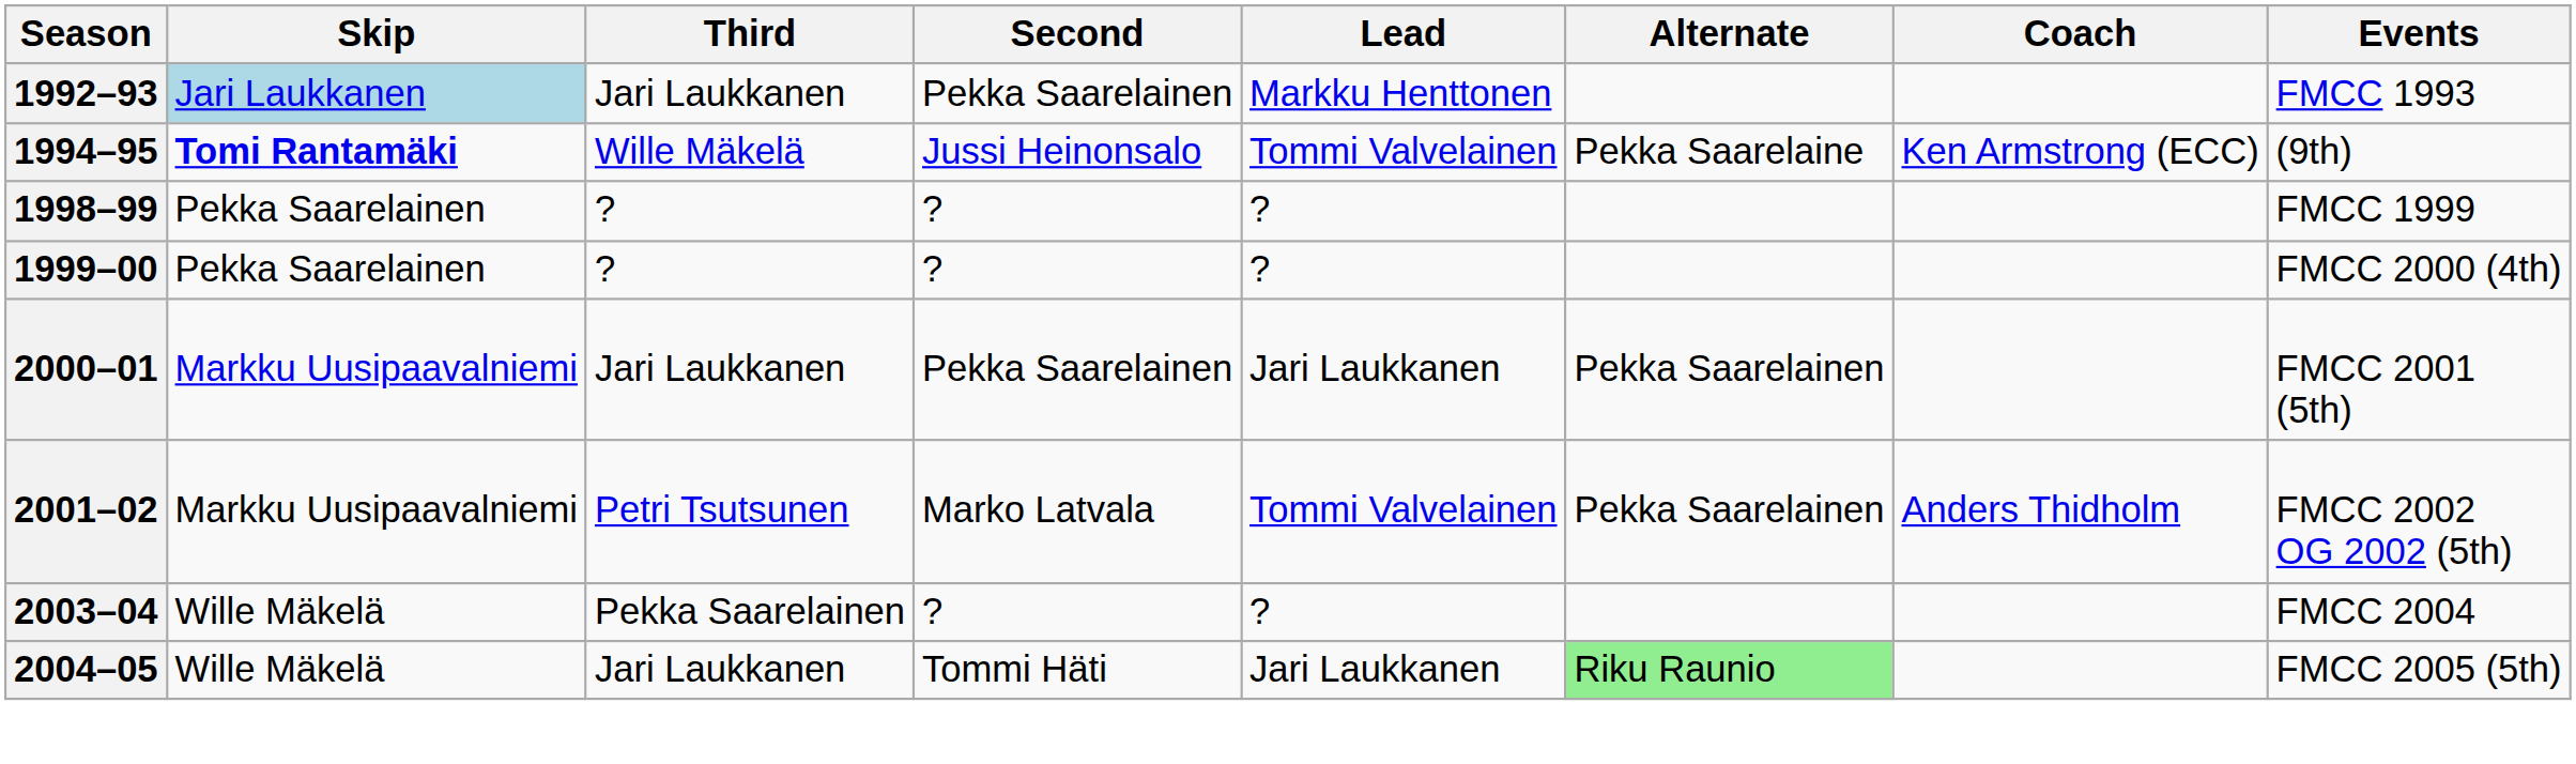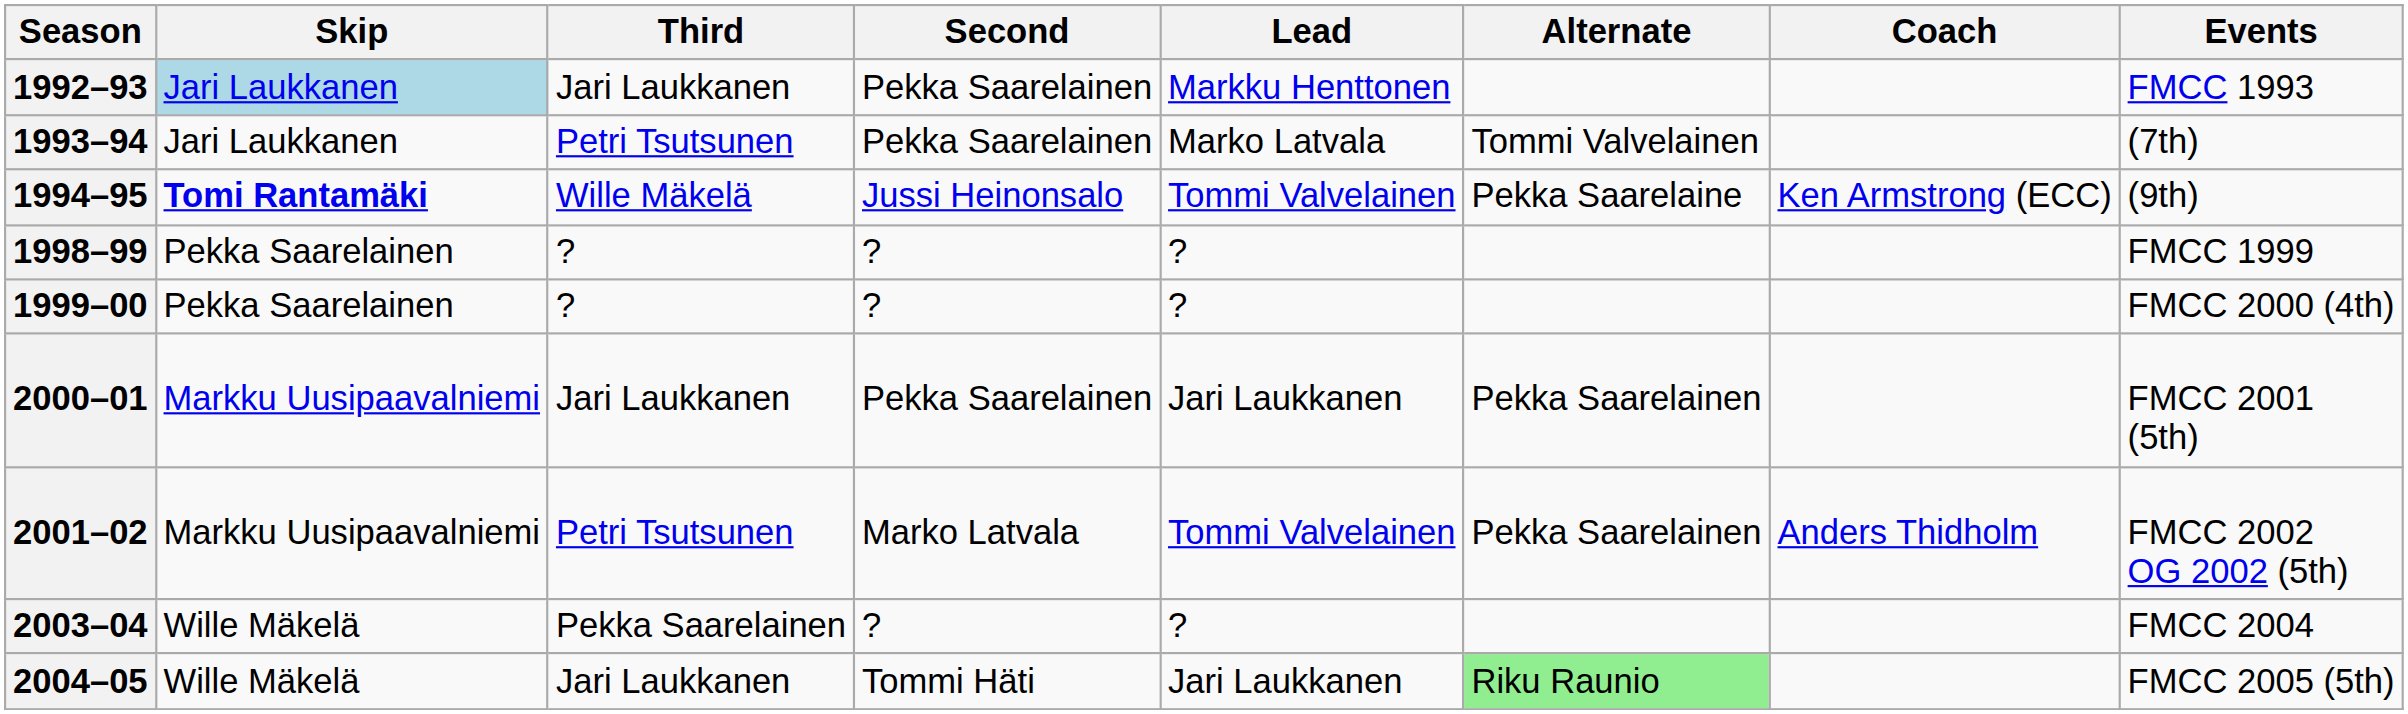+ row: 1993–94 | Jari Laukkanen | Petri Tsutsunen | Pekka Saarelainen | Marko Latvala | Tommi Valvelainen | (7th)
